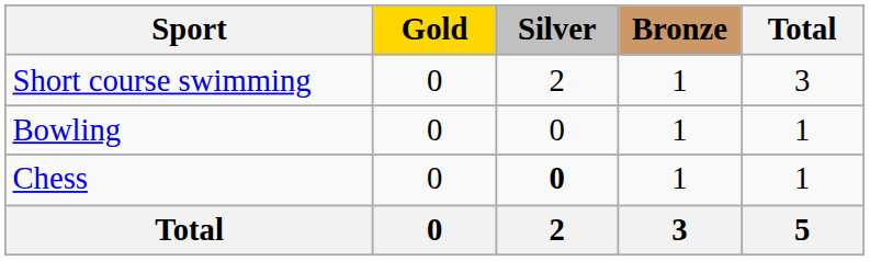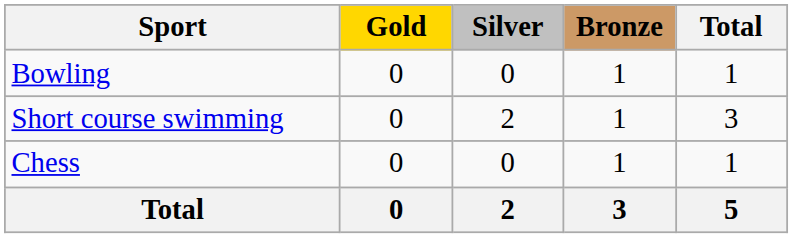rows swapped: Short course swimming <-> Bowling
Chess | Silver: bold -> normal
